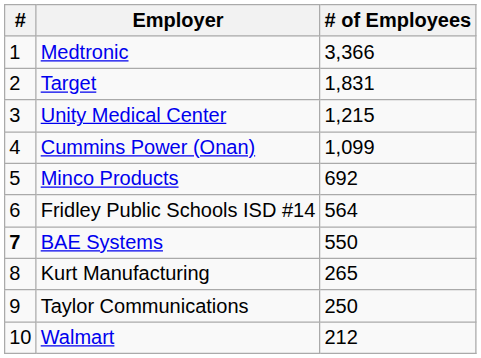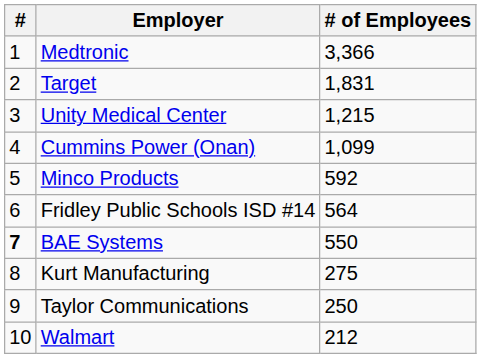Minco Products | # of Employees: 692 -> 592
Kurt Manufacturing | # of Employees: 265 -> 275
